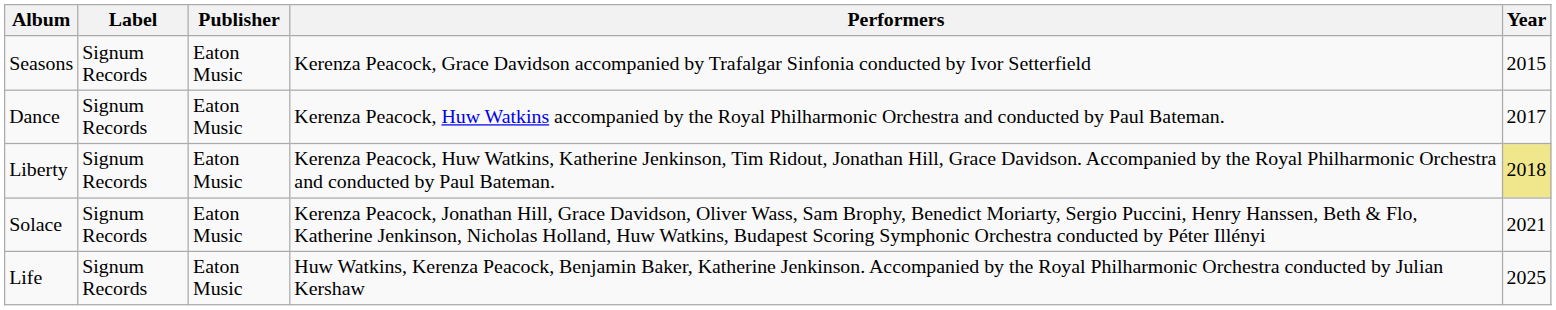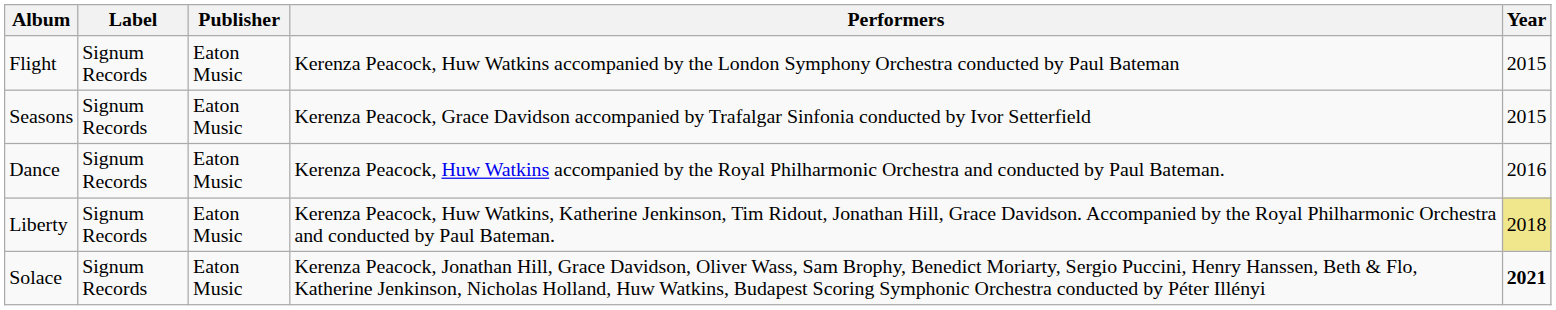+ row: Flight | Signum Records | Eaton Music | Kerenza Peacock, Huw Watkins accompanied by the London Symphony Orchestra conducted by Paul Bateman | 2015
Dance | Year: 2017 -> 2016
Solace | Year: normal -> bold
- row: Life | Signum Records | Eaton Music | Huw Watkins, Kerenza Peacock, Benjamin Baker, Katherine Jenkinson. Accompanied by the Royal Philharmonic Orchestra conducted by Julian Kershaw | 2025
